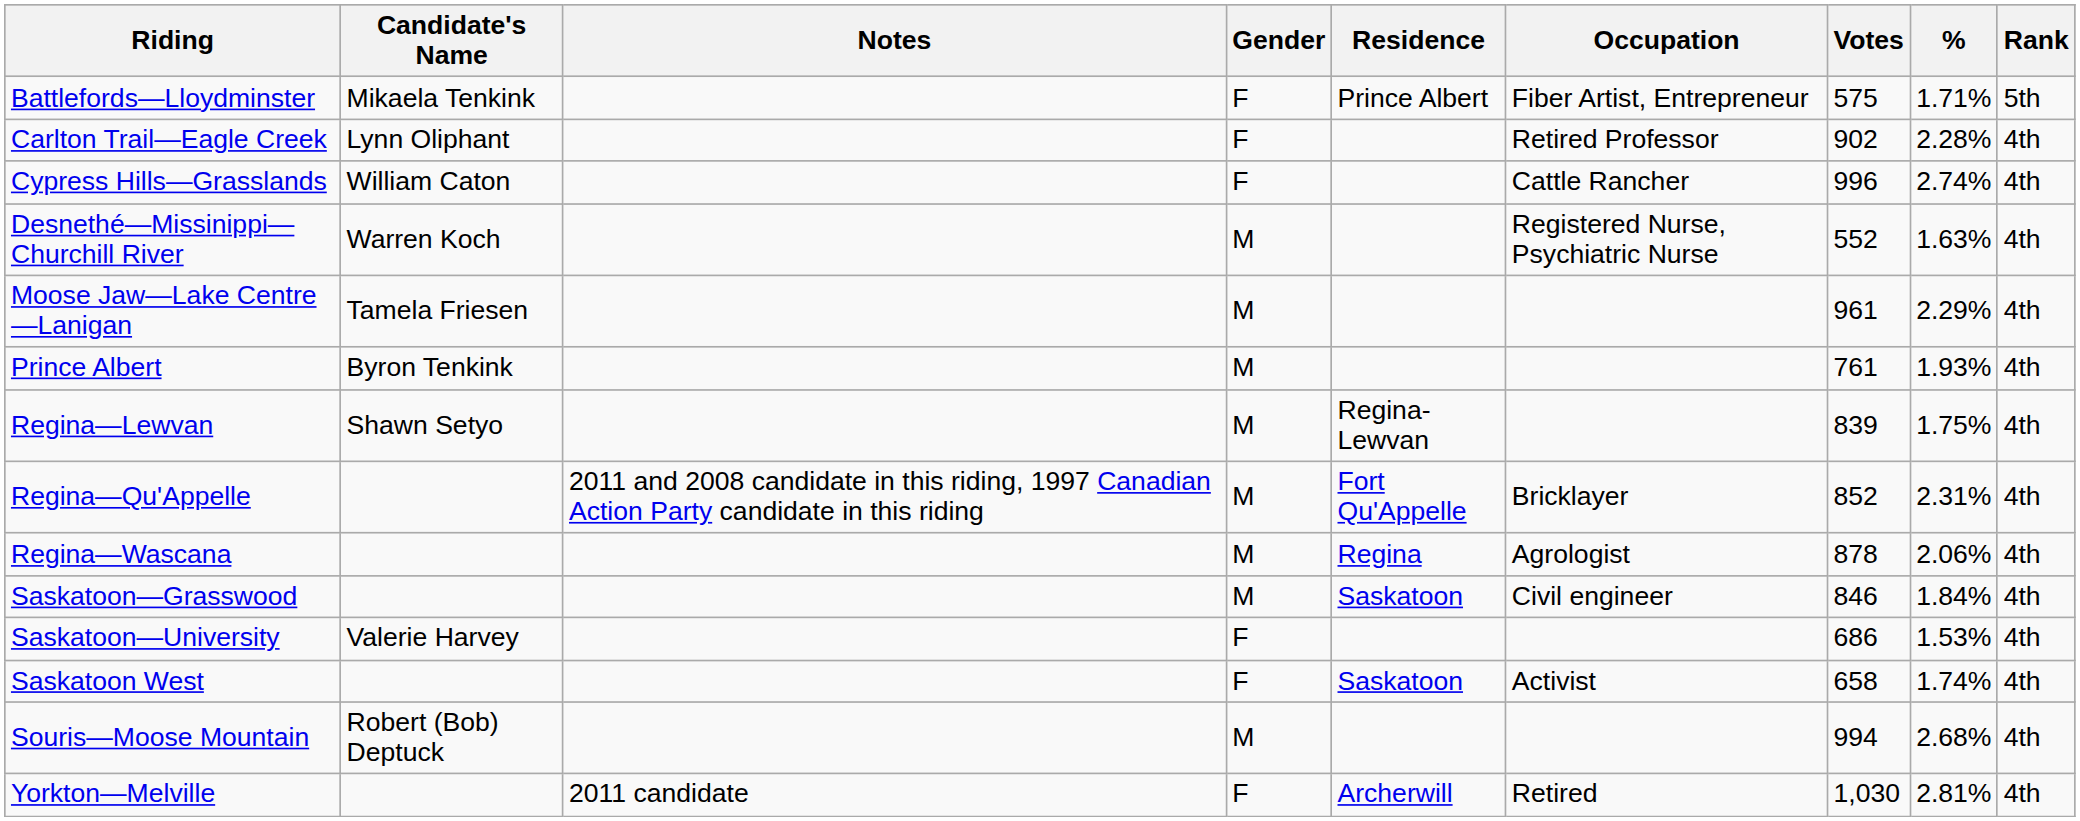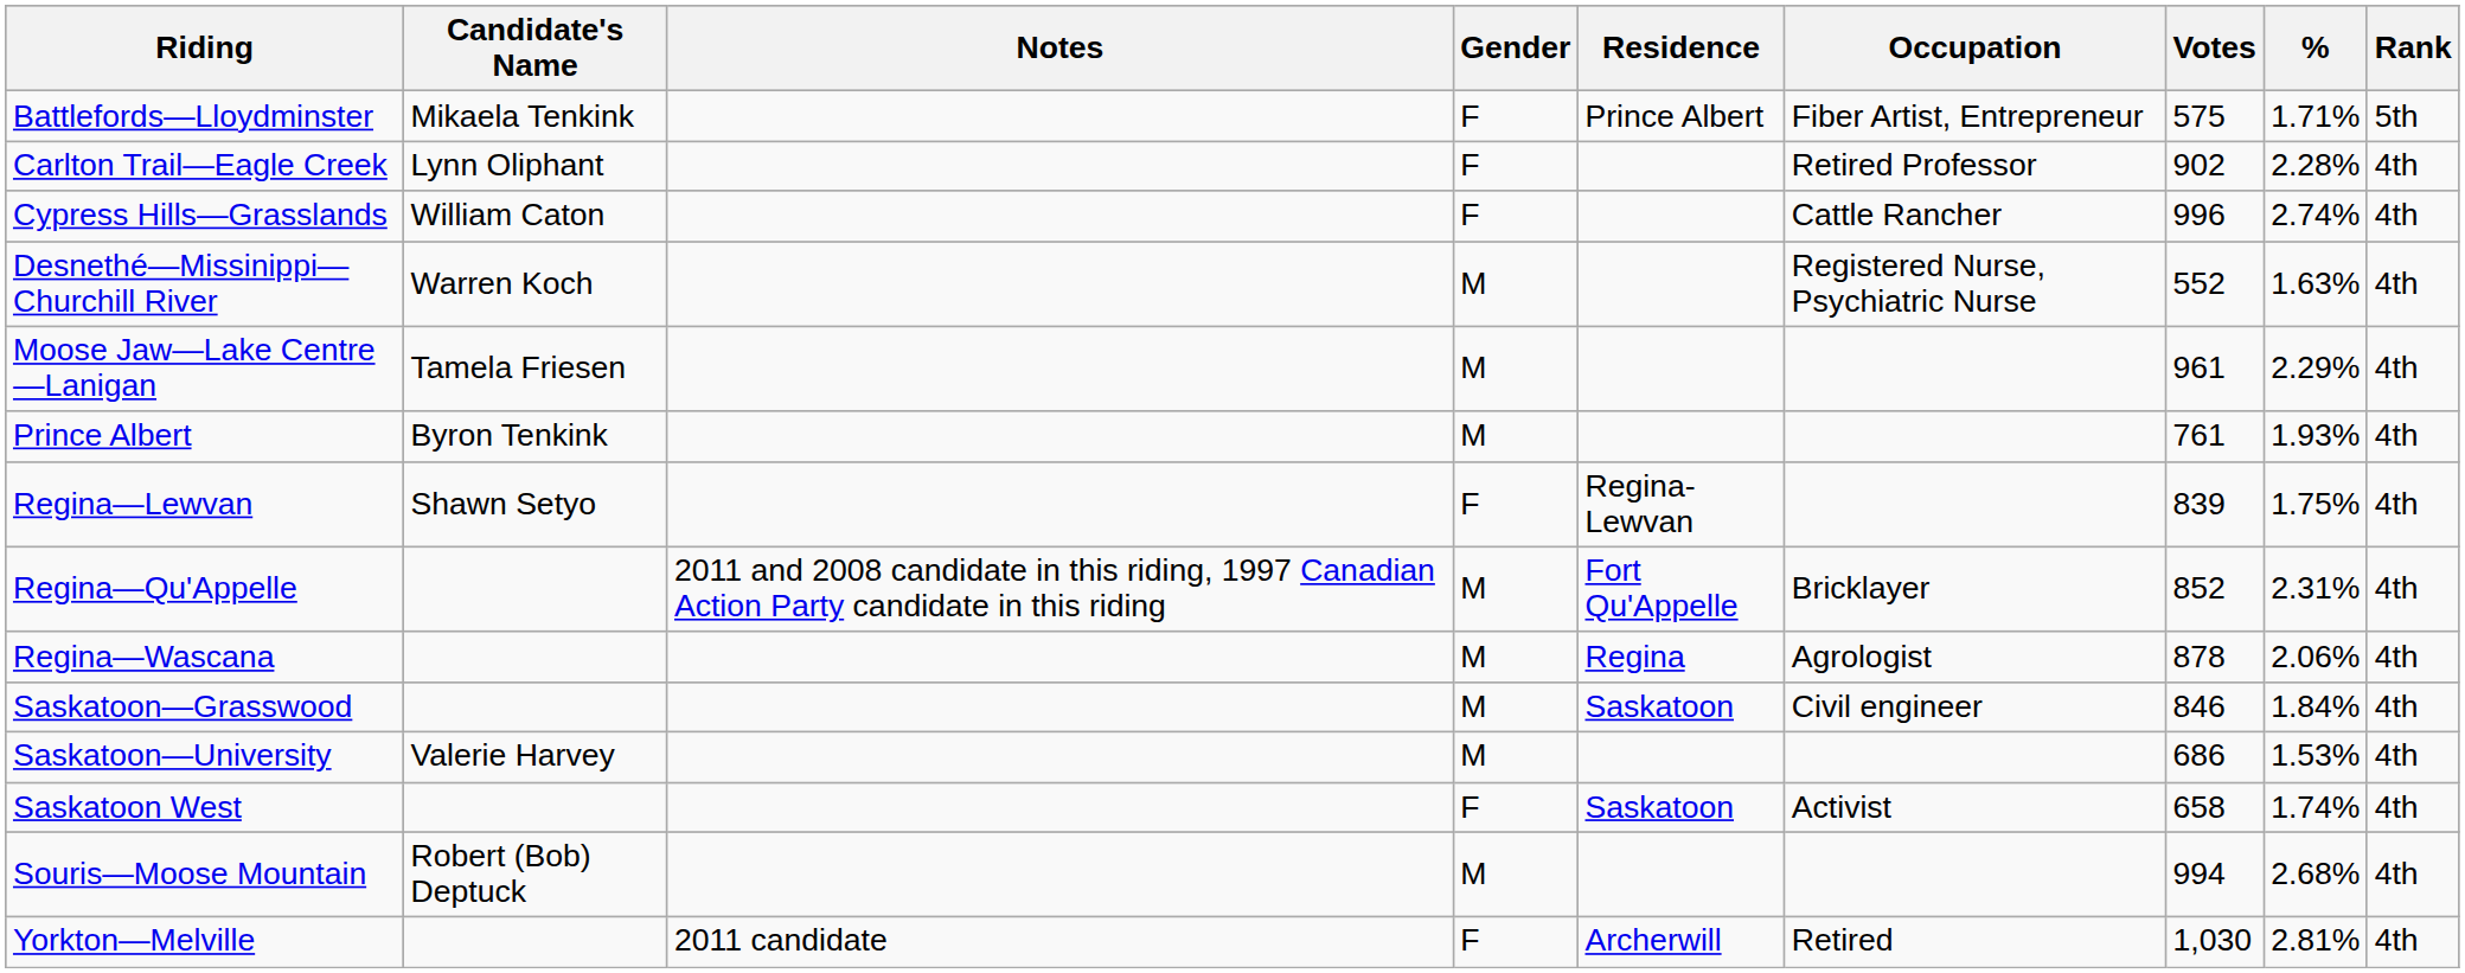Regina—Lewvan | Gender: M -> F
Saskatoon—University | Gender: F -> M
